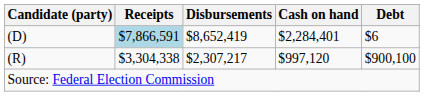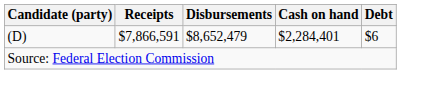(D) | Receipts: lightblue background -> no background
(D) | Disbursements: $8,652,419 -> $8,652,479
- row: (R) | $3,304,338 | $2,307,217 | $997,120 | $900,100
